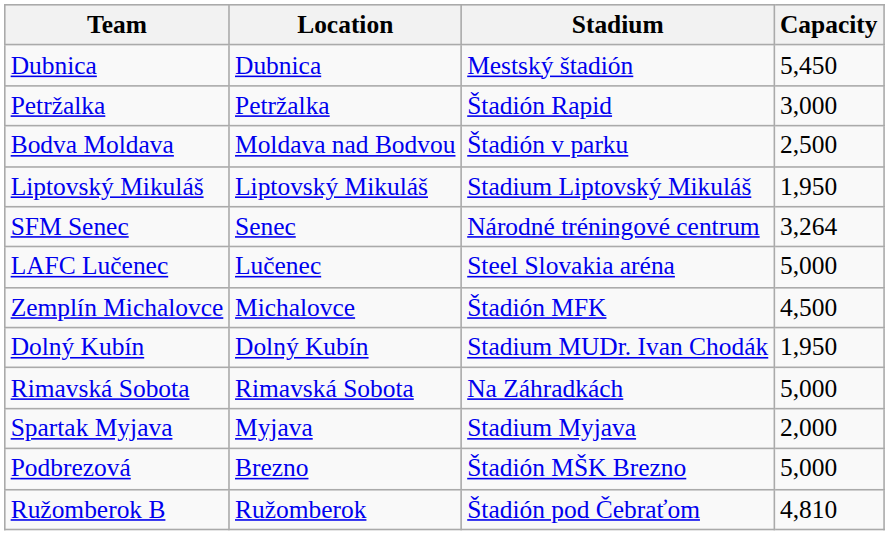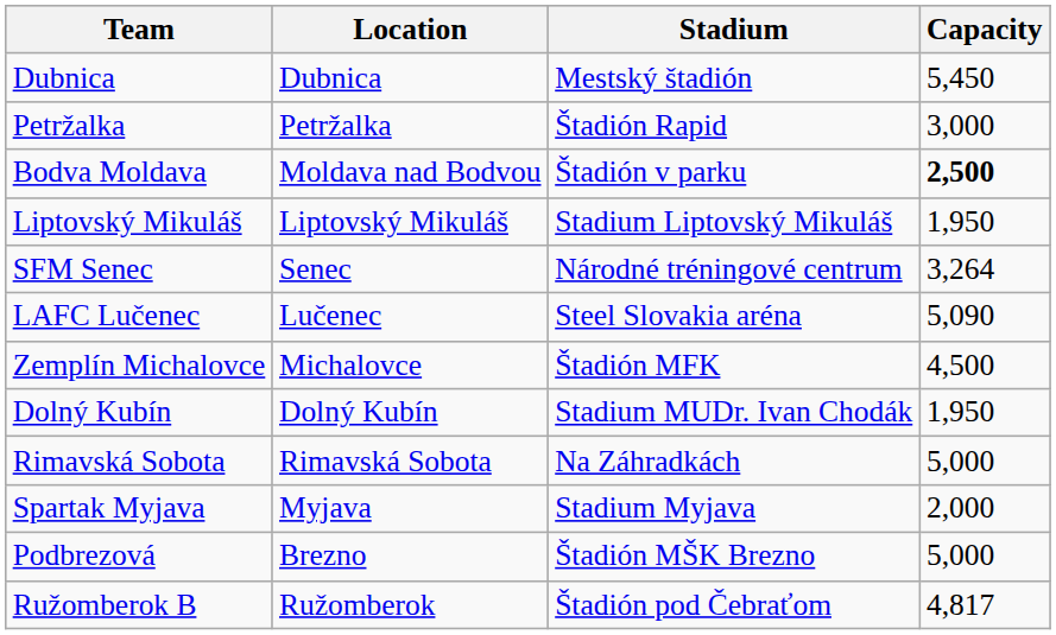Bodva Moldava | Capacity: normal -> bold
LAFC Lučenec | Capacity: 5,000 -> 5,090
Ružomberok B | Capacity: 4,810 -> 4,817
